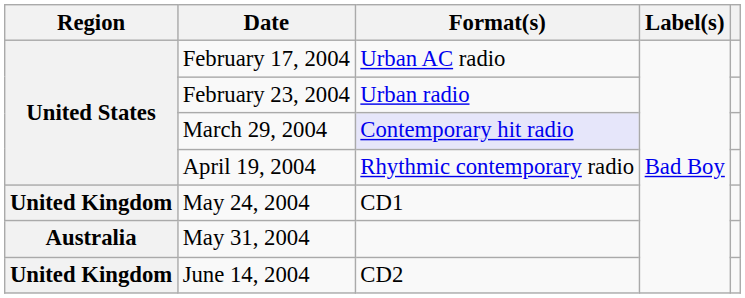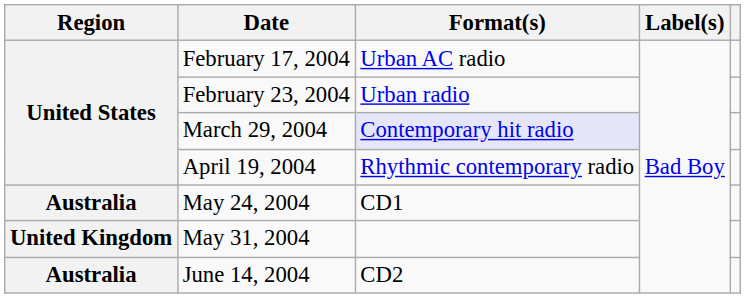May 24, 2004 | Region: United Kingdom -> Australia
May 31, 2004 | Region: Australia -> United Kingdom
June 14, 2004 | Region: United Kingdom -> Australia
